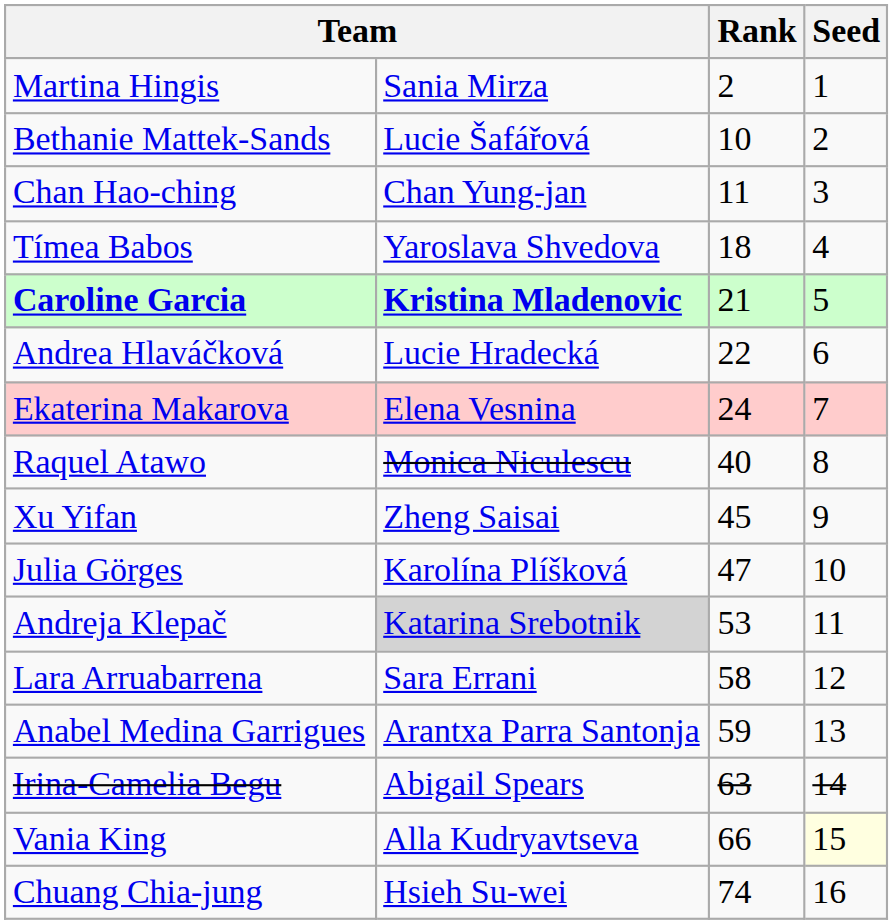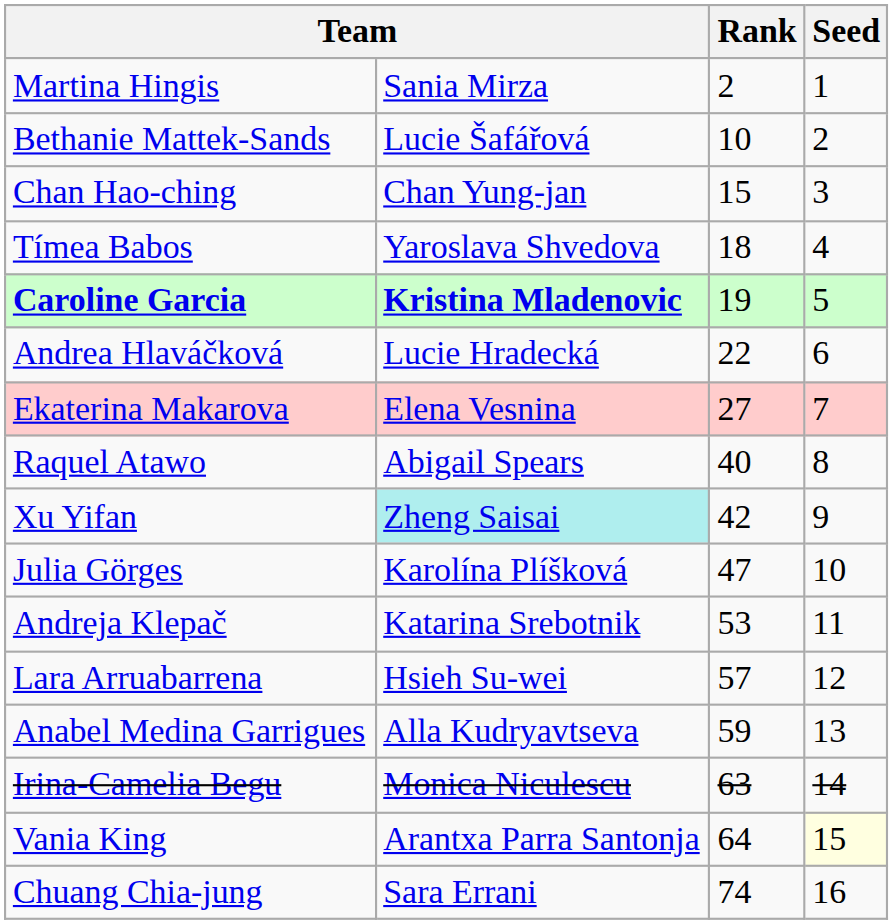Chan Hao-ching | Rank: 11 -> 15
Caroline Garcia | Rank: 21 -> 19
Ekaterina Makarova | Rank: 24 -> 27
Raquel Atawo | column 2: Monica Niculescu -> Abigail Spears
Xu Yifan | column 2: no background -> paleturquoise background
Xu Yifan | Rank: 45 -> 42
Andreja Klepač | column 2: lightgrey background -> no background
Lara Arruabarrena | column 2: Sara Errani -> Hsieh Su-wei
Lara Arruabarrena | Rank: 58 -> 57
Anabel Medina Garrigues | column 2: Arantxa Parra Santonja -> Alla Kudryavtseva
Irina-Camelia Begu | column 2: Abigail Spears -> Monica Niculescu
Vania King | column 2: Alla Kudryavtseva -> Arantxa Parra Santonja
Vania King | Rank: 66 -> 64
Chuang Chia-jung | column 2: Hsieh Su-wei -> Sara Errani
